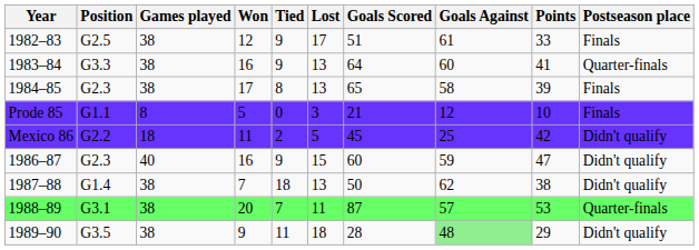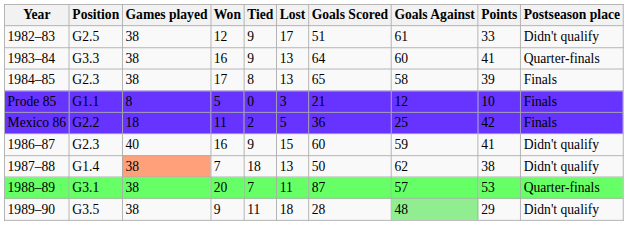1982–83 | Postseason place: Finals -> Didn't qualify
Mexico 86 | Goals Scored: 45 -> 36
Mexico 86 | Postseason place: Didn't qualify -> Finals
1986–87 | Points: 47 -> 41
1987–88 | Games played: no background -> lightsalmon background
